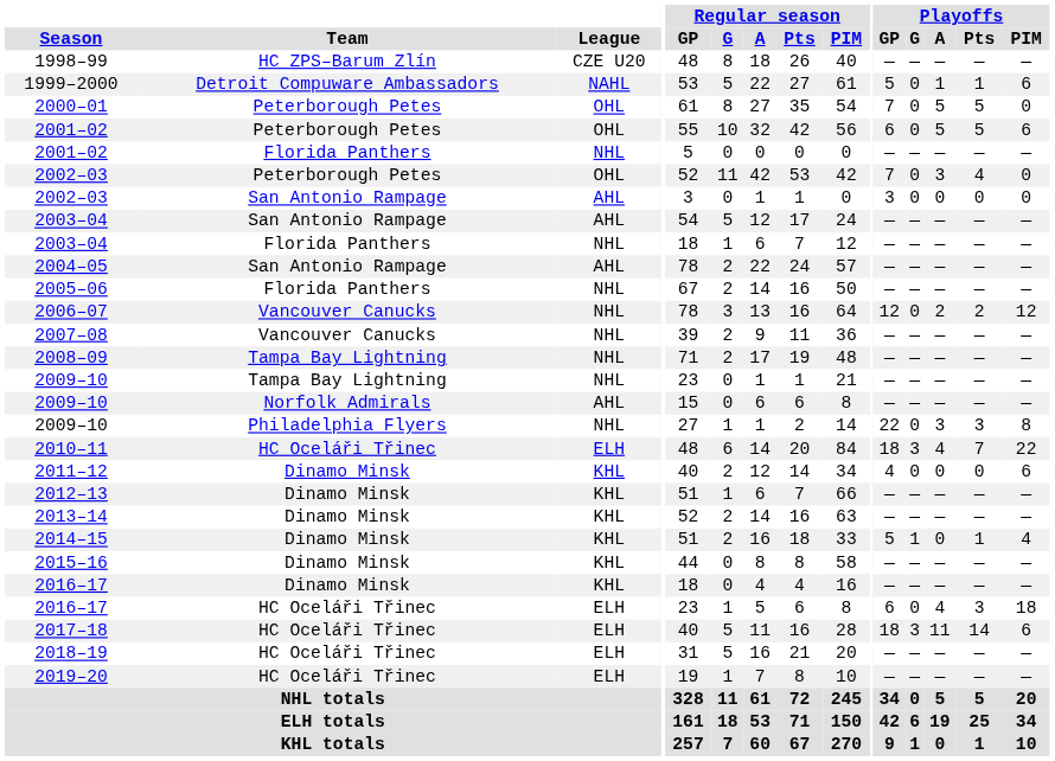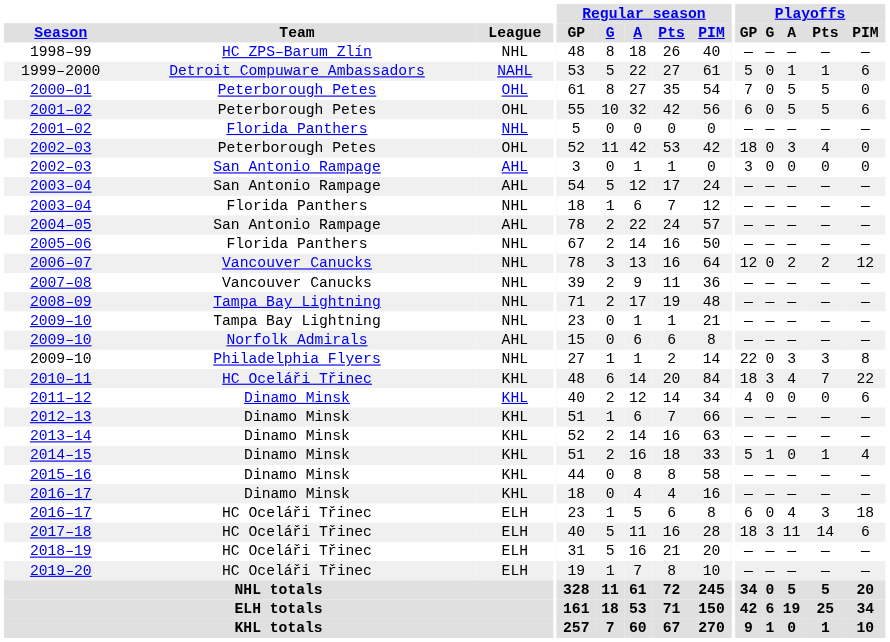1998–99 | League: CZE U20 -> NHL
2002–03 / Peterborough Petes | Playoffs / GP: 7 -> 18
2010–11 | League: ELH -> KHL
